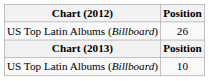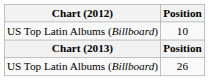rows swapped: 10 <-> 26
